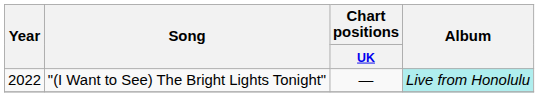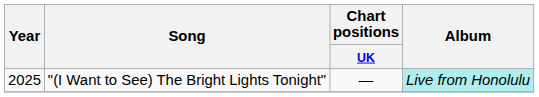"(I Want to See) The Bright Lights Tonight" | Year: 2022 -> 2025
